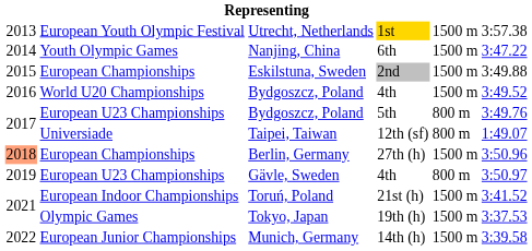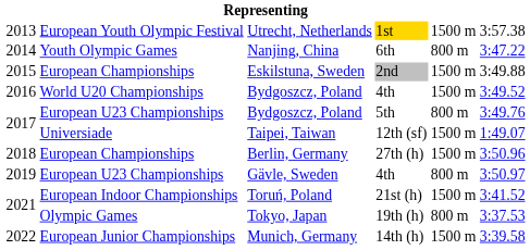Nanjing, China | column 5: 1500 m -> 800 m
Taipei, Taiwan | column 5: 800 m -> 1500 m
Berlin, Germany | column 1: lightsalmon background -> no background
Tokyo, Japan | column 5: 1500 m -> 800 m
